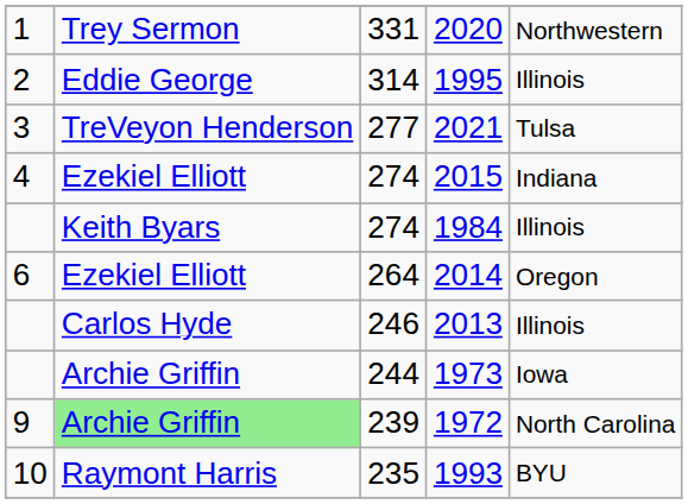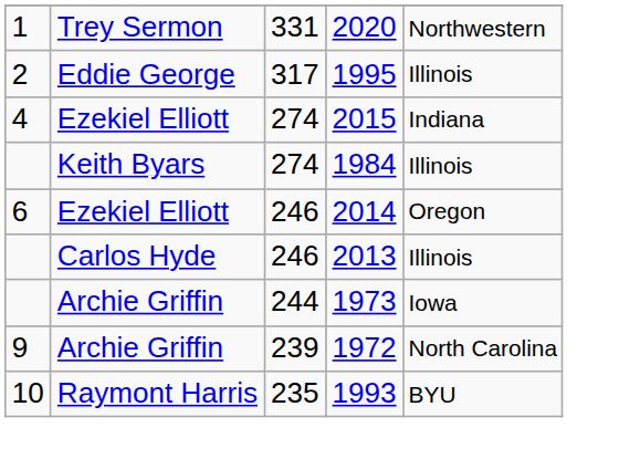1995 | column 3: 314 -> 317
- row: 3 | TreVeyon Henderson | 277 | 2021 | Tulsa
2014 | column 3: 264 -> 246
1972 | column 2: lightgreen background -> no background
